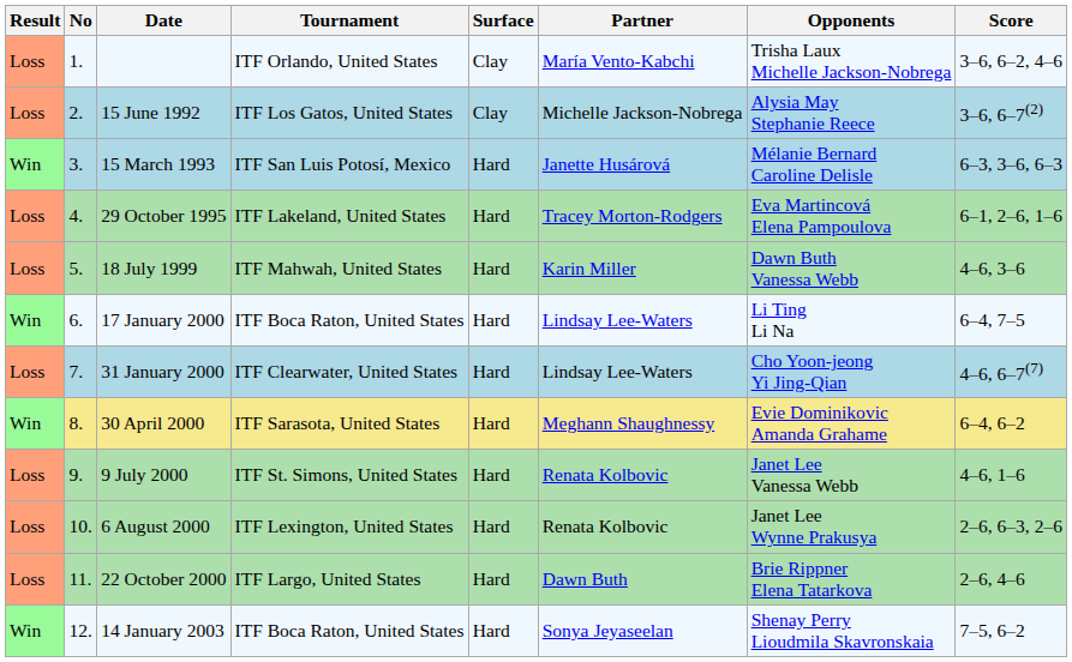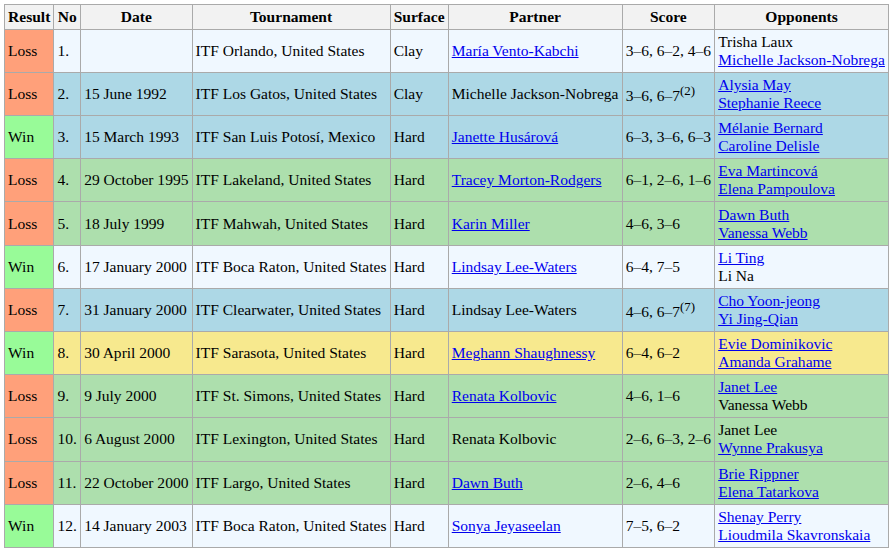columns swapped: Opponents <-> Score
